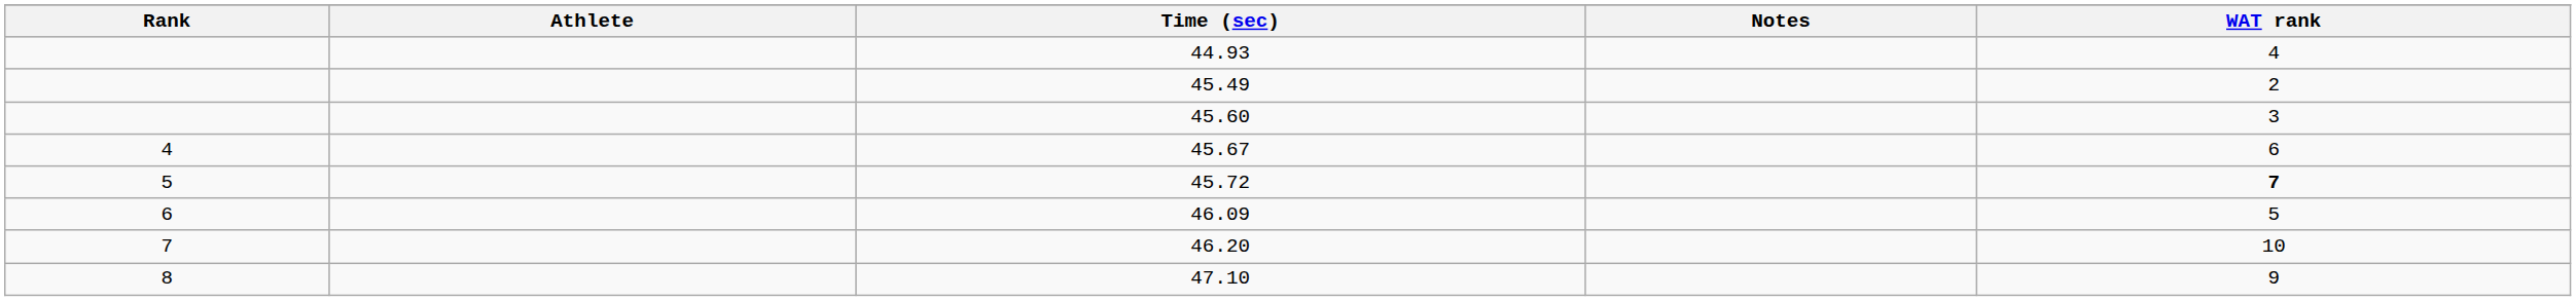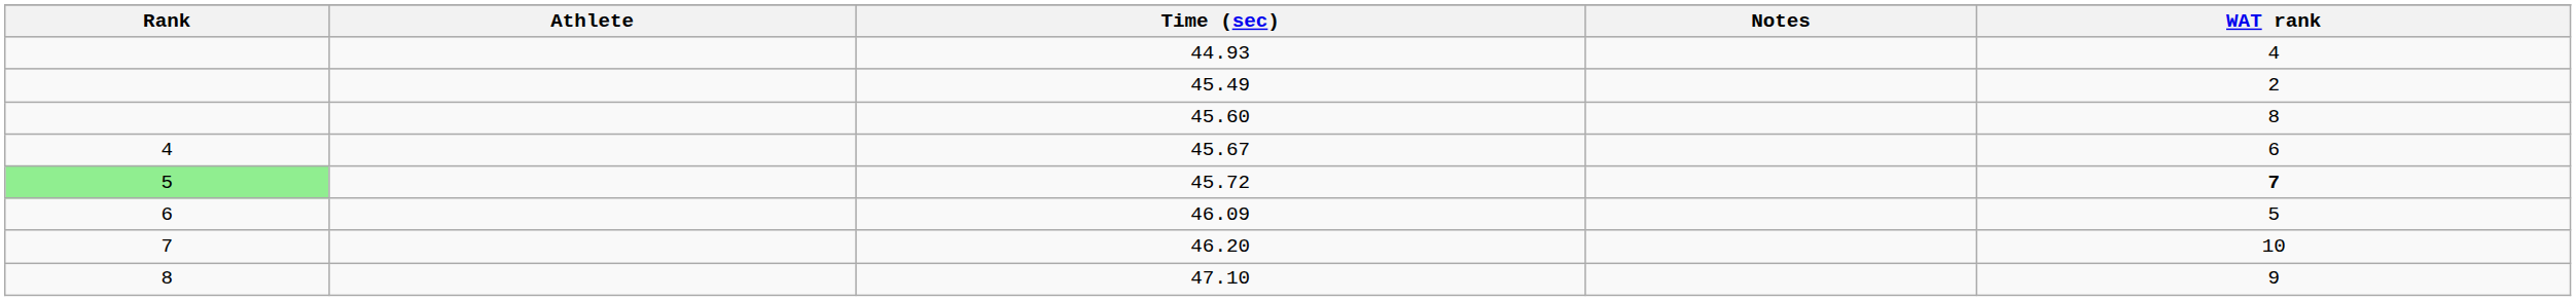45.60 | WAT rank: 3 -> 8
45.72 | Rank: no background -> lightgreen background
